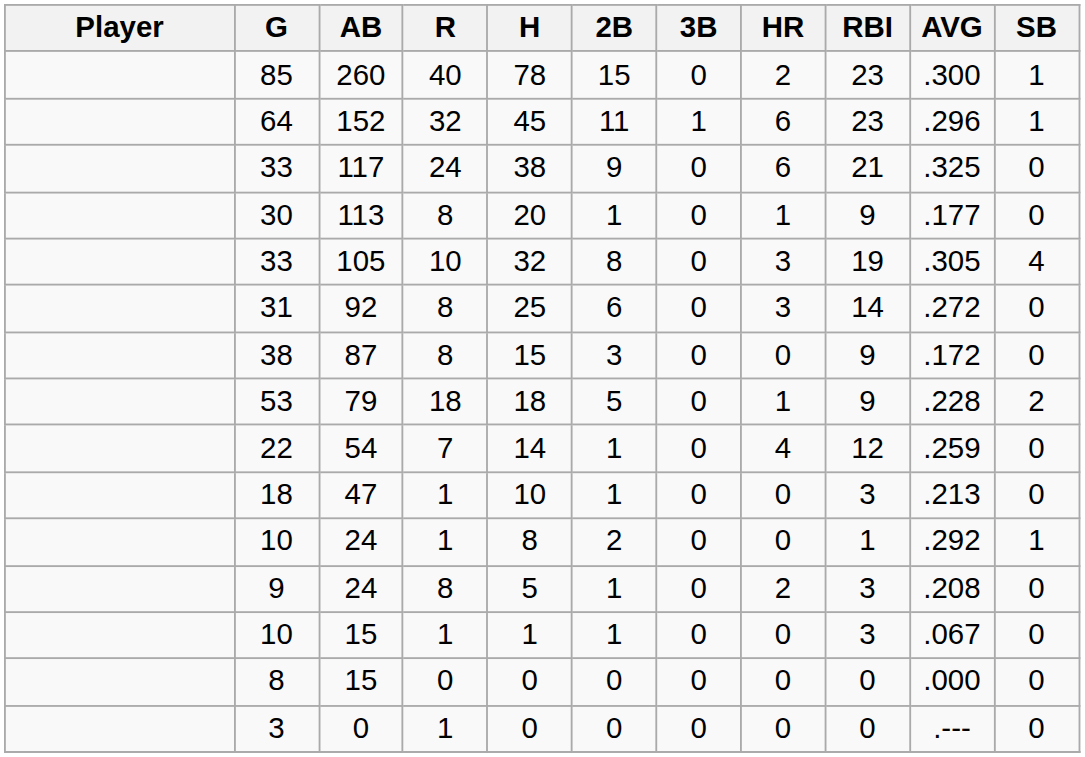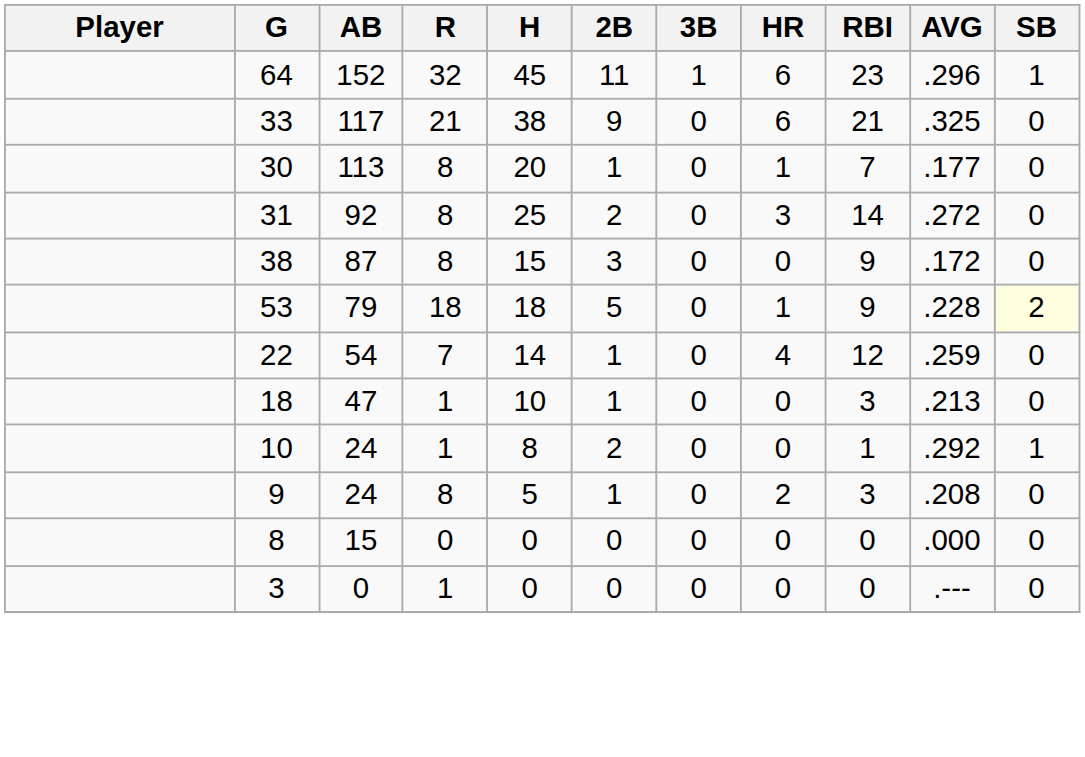- row: 85 | 260 | 40 | 78 | 15 | 0 | 2 | 23 | .300 | 1
33 / 117 | R: 24 -> 21
30 | RBI: 9 -> 7
- row: 33 | 105 | 10 | 32 | 8 | 0 | 3 | 19 | .305 | 4
31 | 2B: 6 -> 2
53 | SB: no background -> lightyellow background
- row: 10 | 15 | 1 | 1 | 1 | 0 | 0 | 3 | .067 | 0
